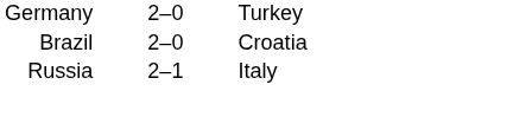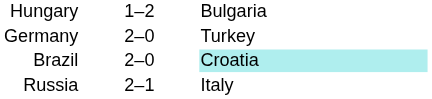+ row: Hungary | 1–2 | Bulgaria
Brazil | column 3: no background -> paleturquoise background
